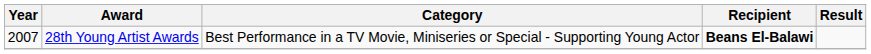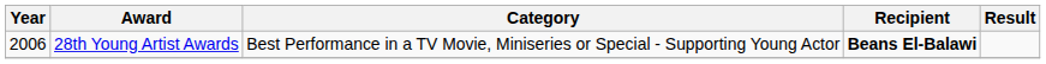28th Young Artist Awards | Year: 2007 -> 2006
